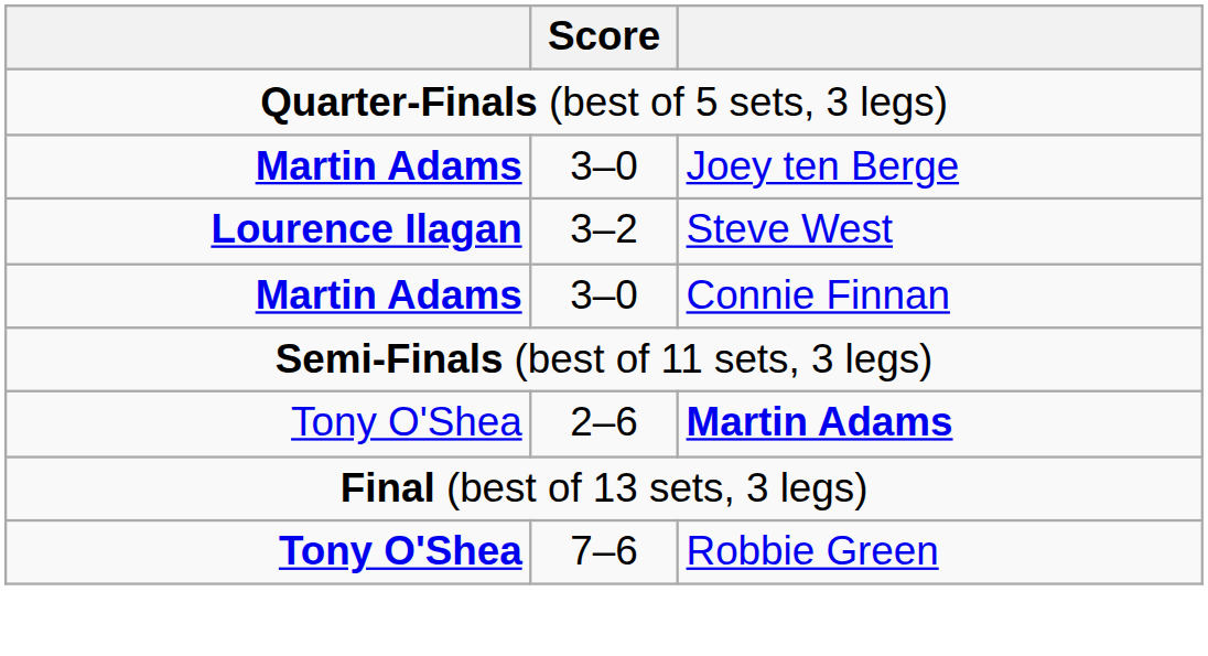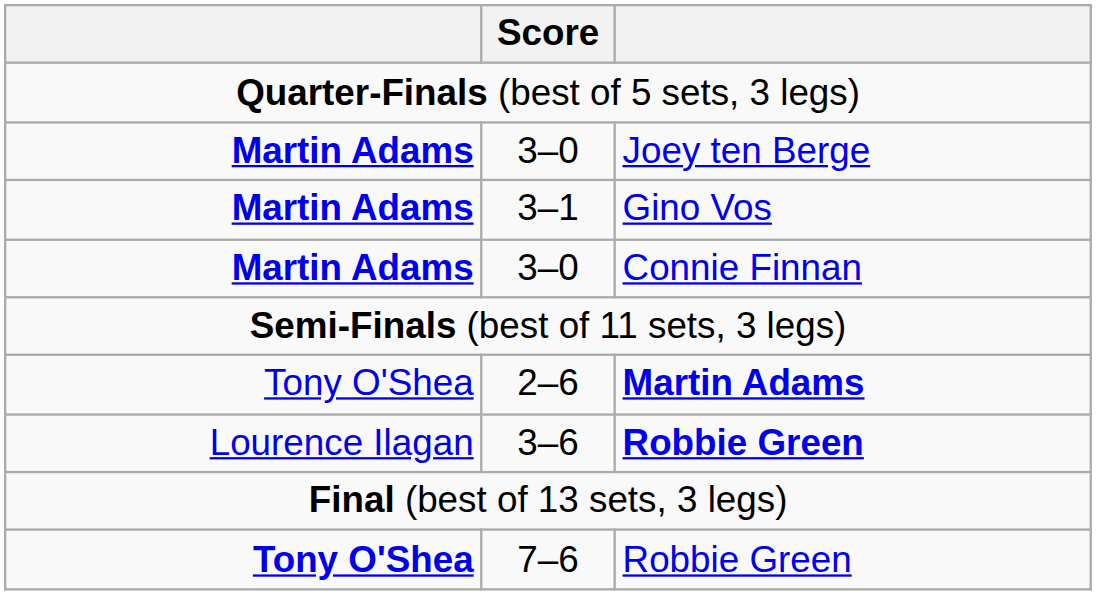+ row: Martin Adams | 3–1 | Gino Vos
- row: Lourence Ilagan | 3–2 | Steve West
+ row: Lourence Ilagan | 3–6 | Robbie Green
